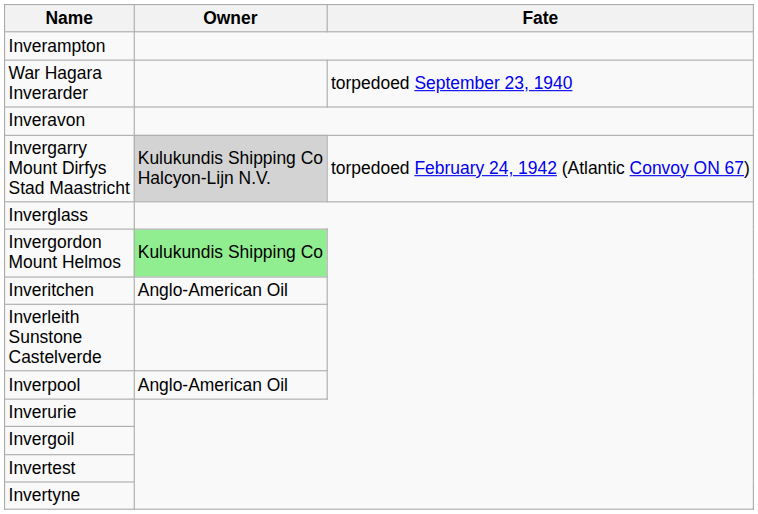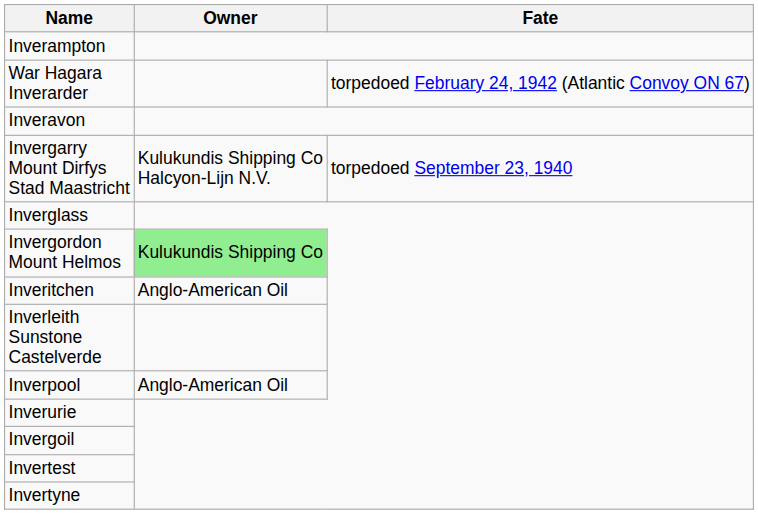War Hagara Inverarder | Fate: torpedoed September 23, 1940 -> torpedoed February 24, 1942 (Atlantic Convoy ON 67)
Invergarry Mount Dirfys Stad Maastricht | Owner: lightgrey background -> no background
Invergarry Mount Dirfys Stad Maastricht | Fate: torpedoed February 24, 1942 (Atlantic Convoy ON 67) -> torpedoed September 23, 1940
